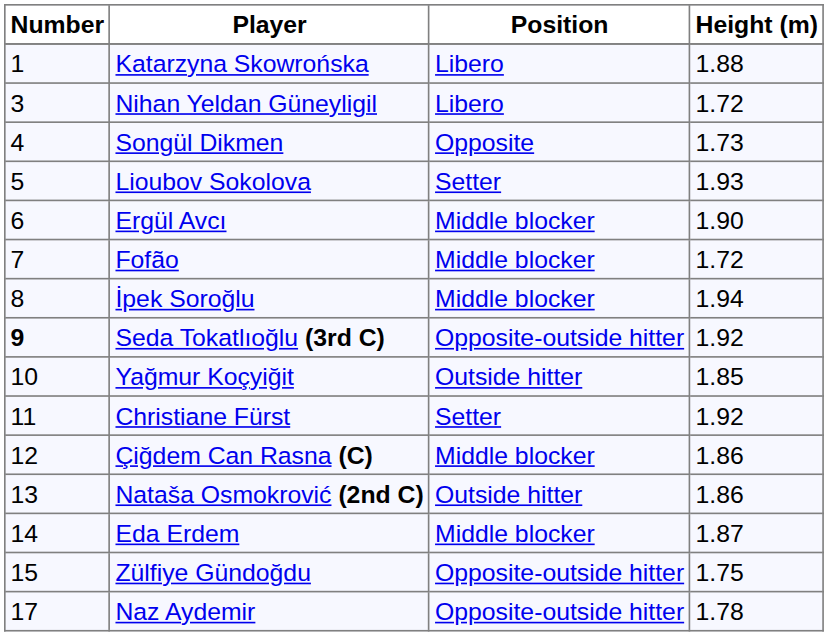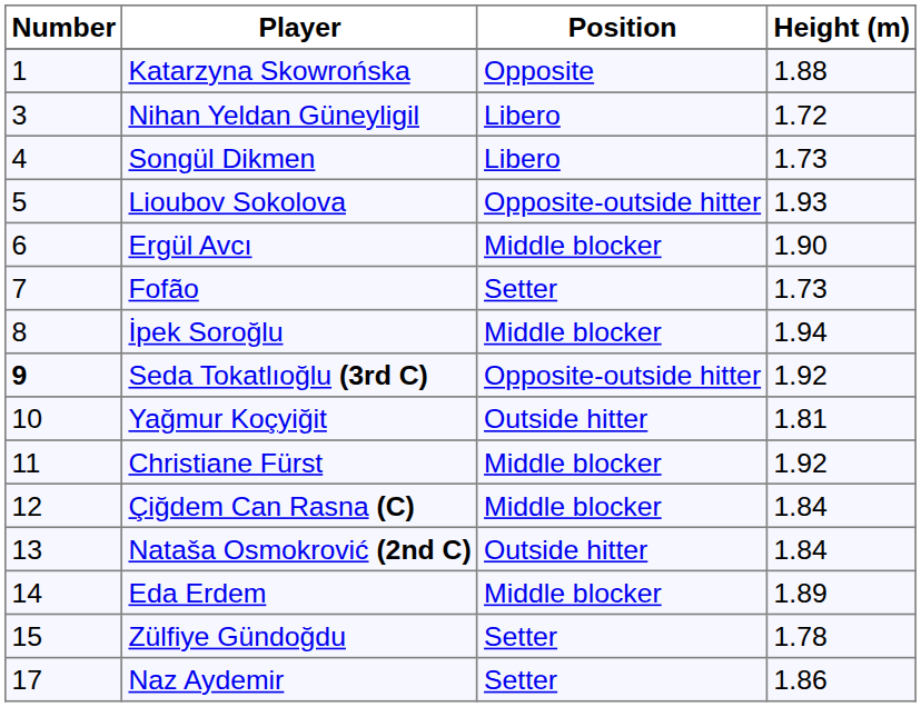Katarzyna Skowrońska | Position: Libero -> Opposite
Songül Dikmen | Position: Opposite -> Libero
Lioubov Sokolova | Position: Setter -> Opposite-outside hitter
Fofão | Position: Middle blocker -> Setter
Fofão | Height (m): 1.72 -> 1.73
Yağmur Koçyiğit | Height (m): 1.85 -> 1.81
Christiane Fürst | Position: Setter -> Middle blocker
Çiğdem Can Rasna (C) | Height (m): 1.86 -> 1.84
Nataša Osmokrović (2nd C) | Height (m): 1.86 -> 1.84
Eda Erdem | Height (m): 1.87 -> 1.89
Zülfiye Gündoğdu | Position: Opposite-outside hitter -> Setter
Zülfiye Gündoğdu | Height (m): 1.75 -> 1.78
Naz Aydemir | Position: Opposite-outside hitter -> Setter
Naz Aydemir | Height (m): 1.78 -> 1.86
